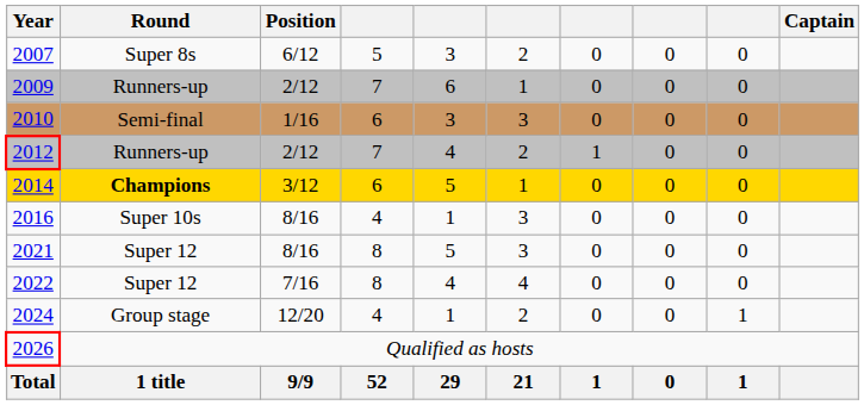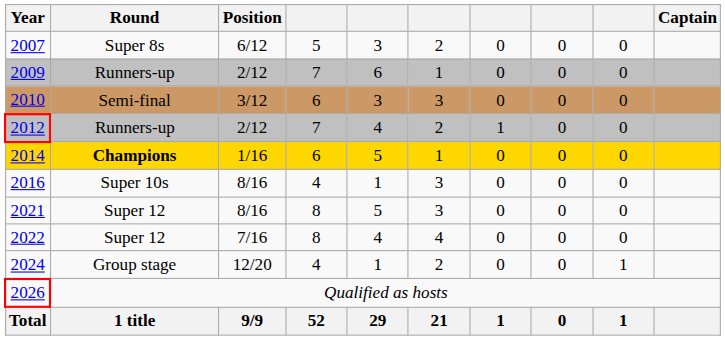2010 | Position: 1/16 -> 3/12
2014 | Position: 3/12 -> 1/16
